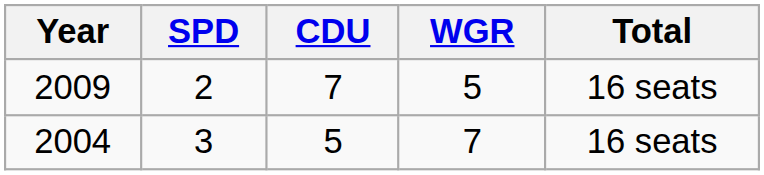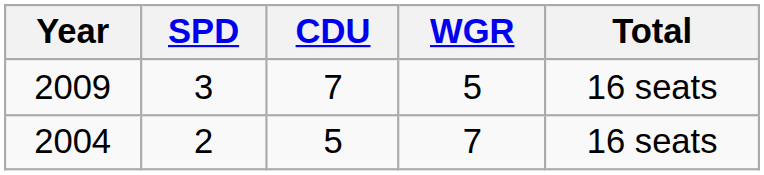2009 | SPD: 2 -> 3
2004 | SPD: 3 -> 2
